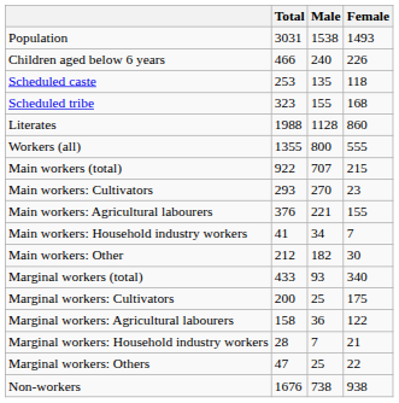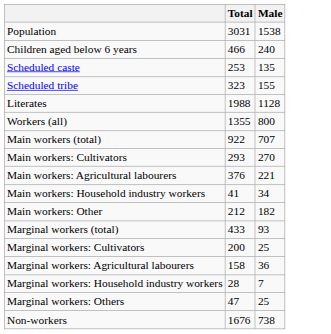- column: Female | 1493 | 226 | 118 | 168 | 860 | 555 | 215 | 23 | 155 | 7 | 30 | 340 | 175 | 122 | 21 | 22 | 938
